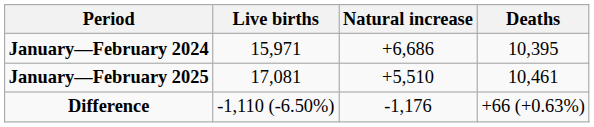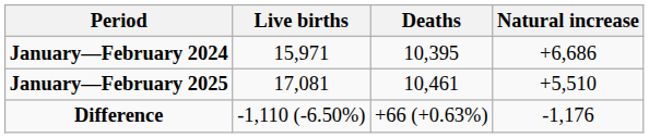columns swapped: Deaths <-> Natural increase
